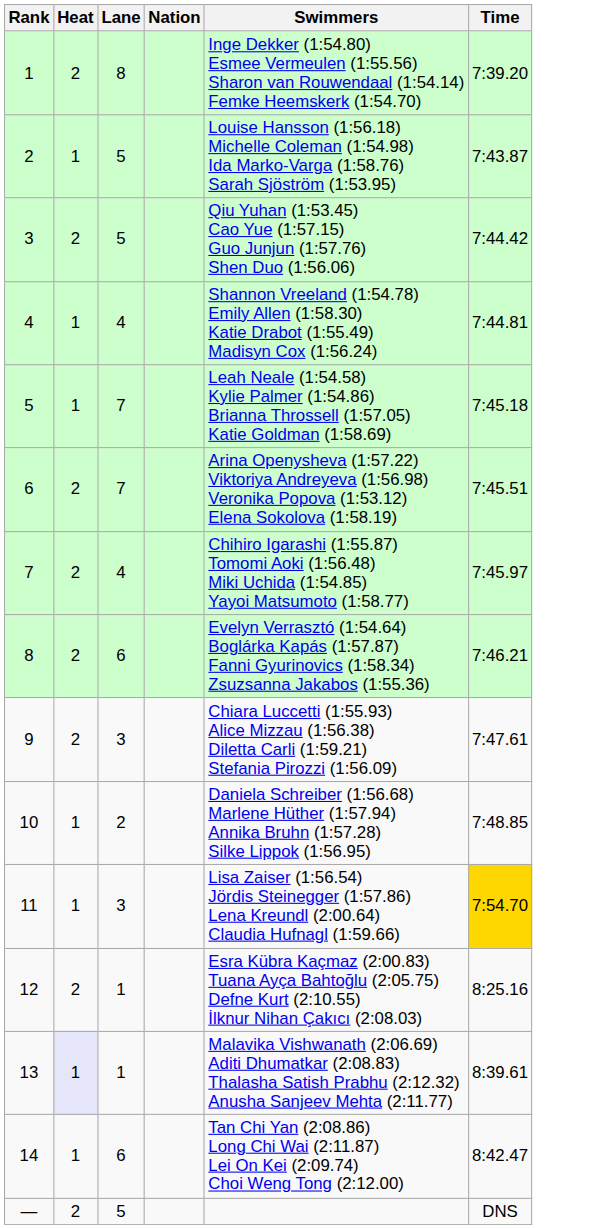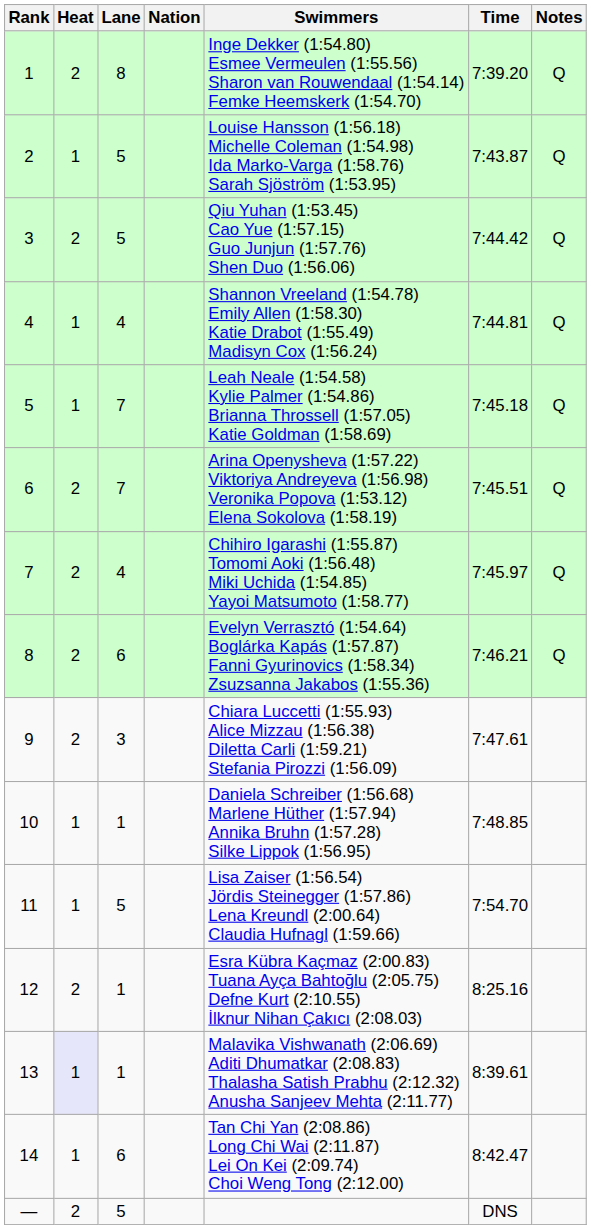+ column: Notes | Q | Q | Q | Q | Q | Q | Q | Q
10 | Lane: 2 -> 1
11 | Lane: 3 -> 5
11 | Time: gold background -> no background
